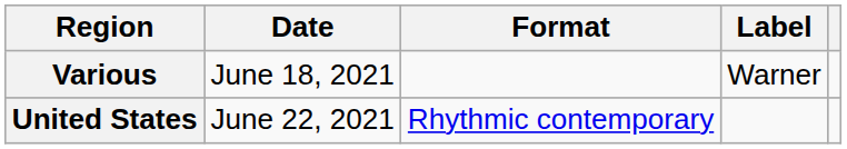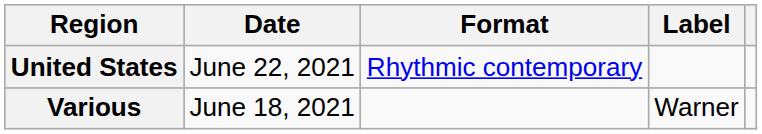rows swapped: Various <-> United States
